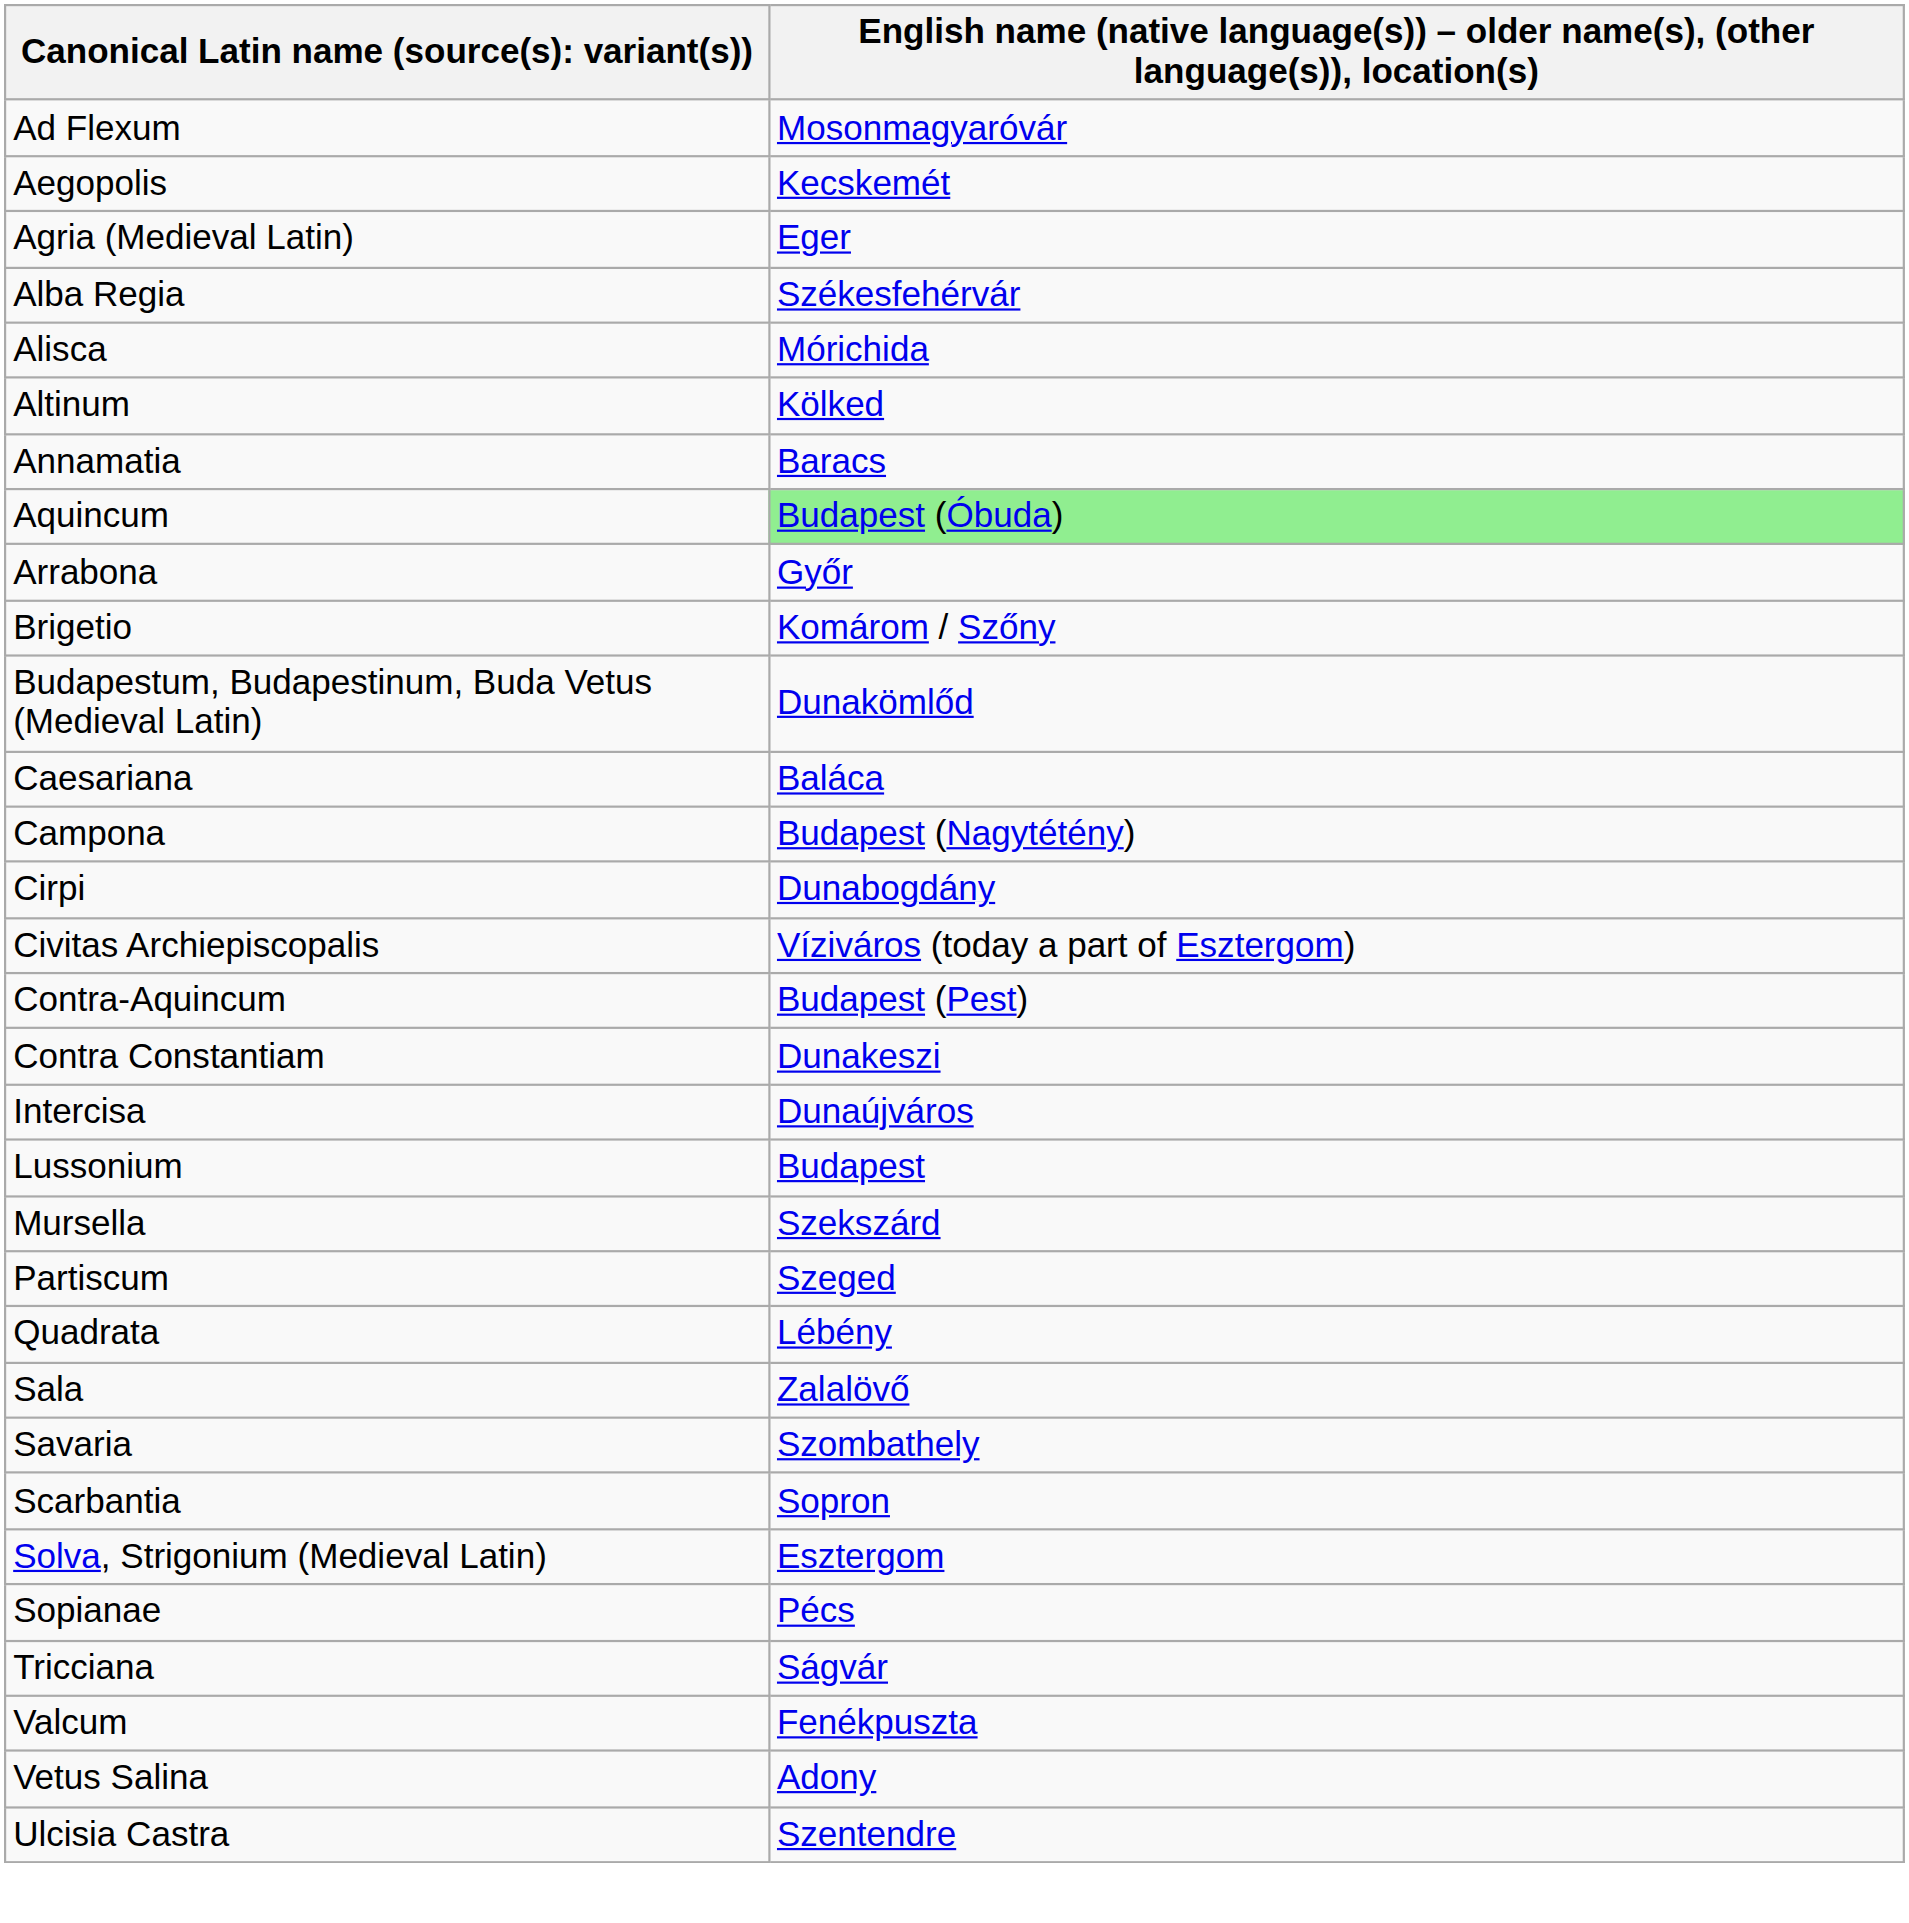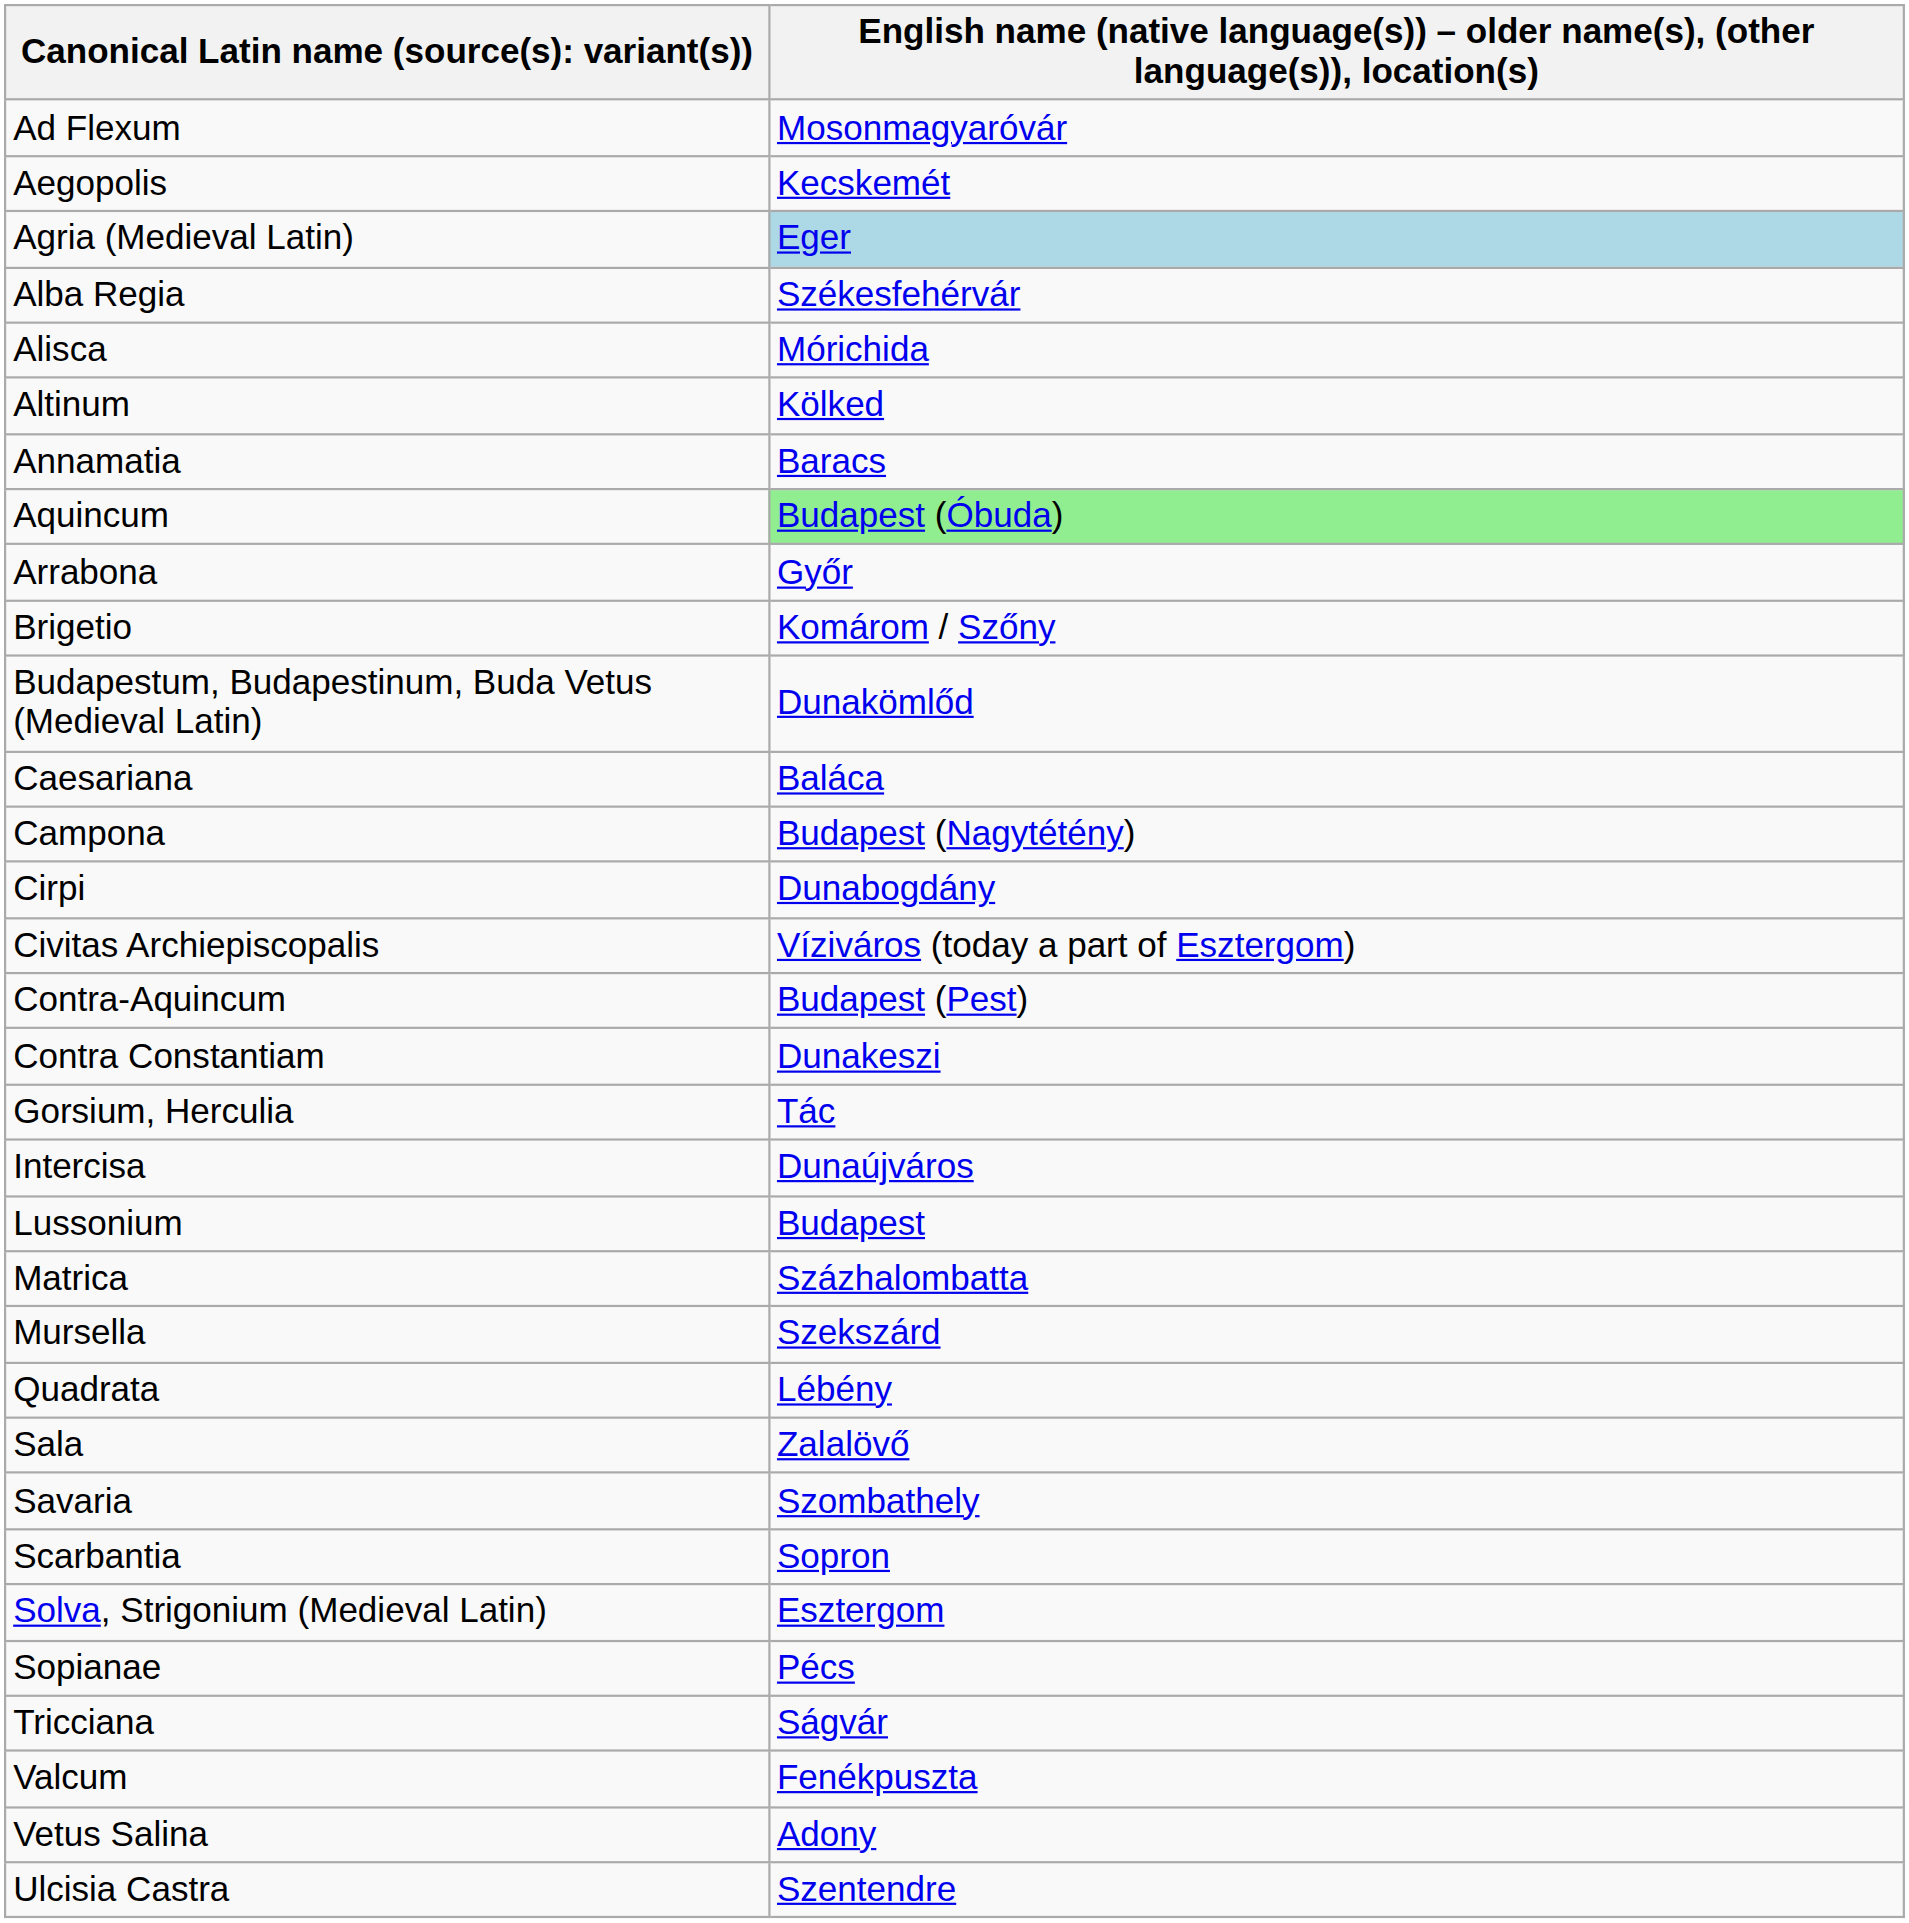Agria (Medieval Latin) | column 2: no background -> lightblue background
+ row: Gorsium, Herculia | Tác
+ row: Matrica | Százhalombatta
- row: Partiscum | Szeged
